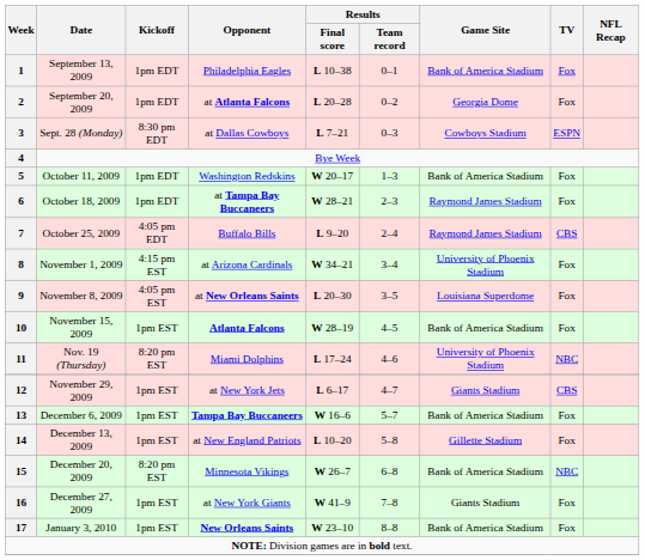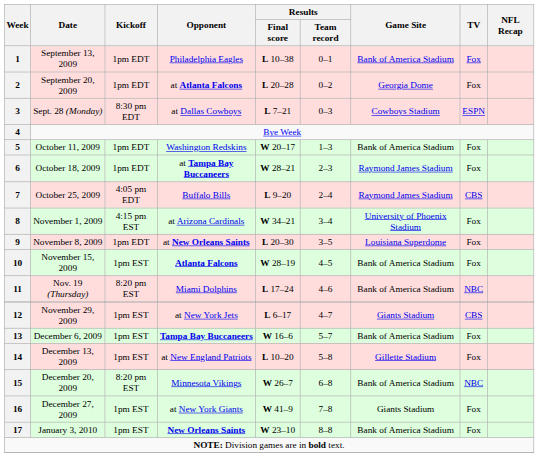9 | Kickoff: 4:05 pm EST -> 1pm EDT
11 | Game Site: University of Phoenix Stadium -> Bank of America Stadium
